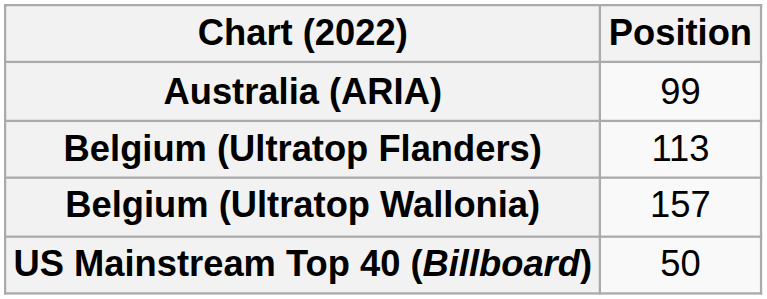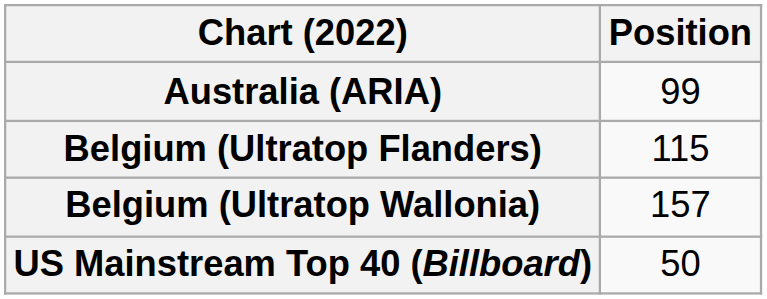Belgium (Ultratop Flanders) | Position: 113 -> 115
